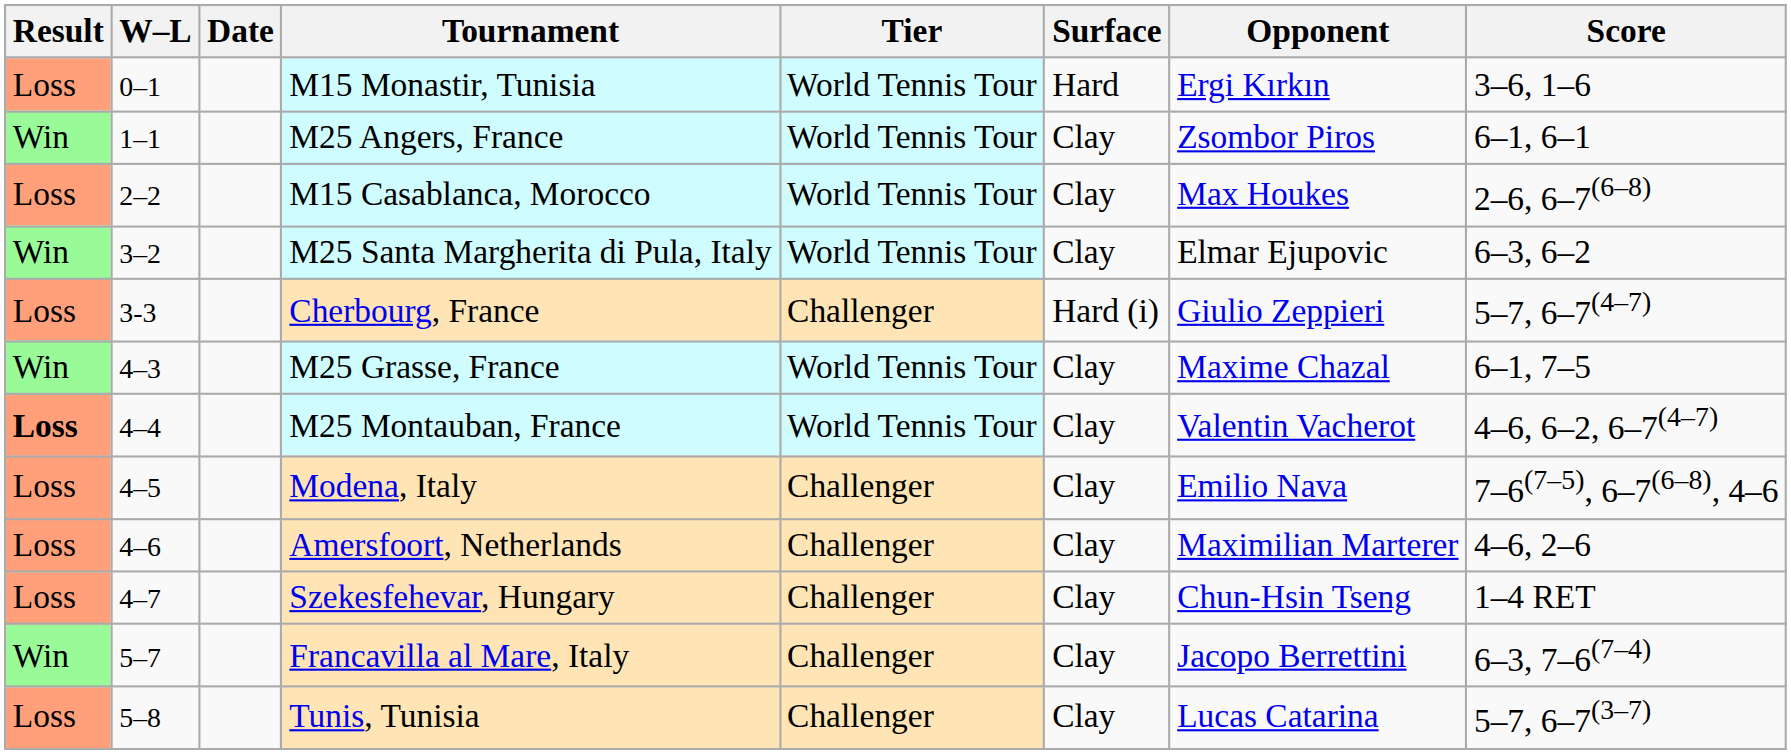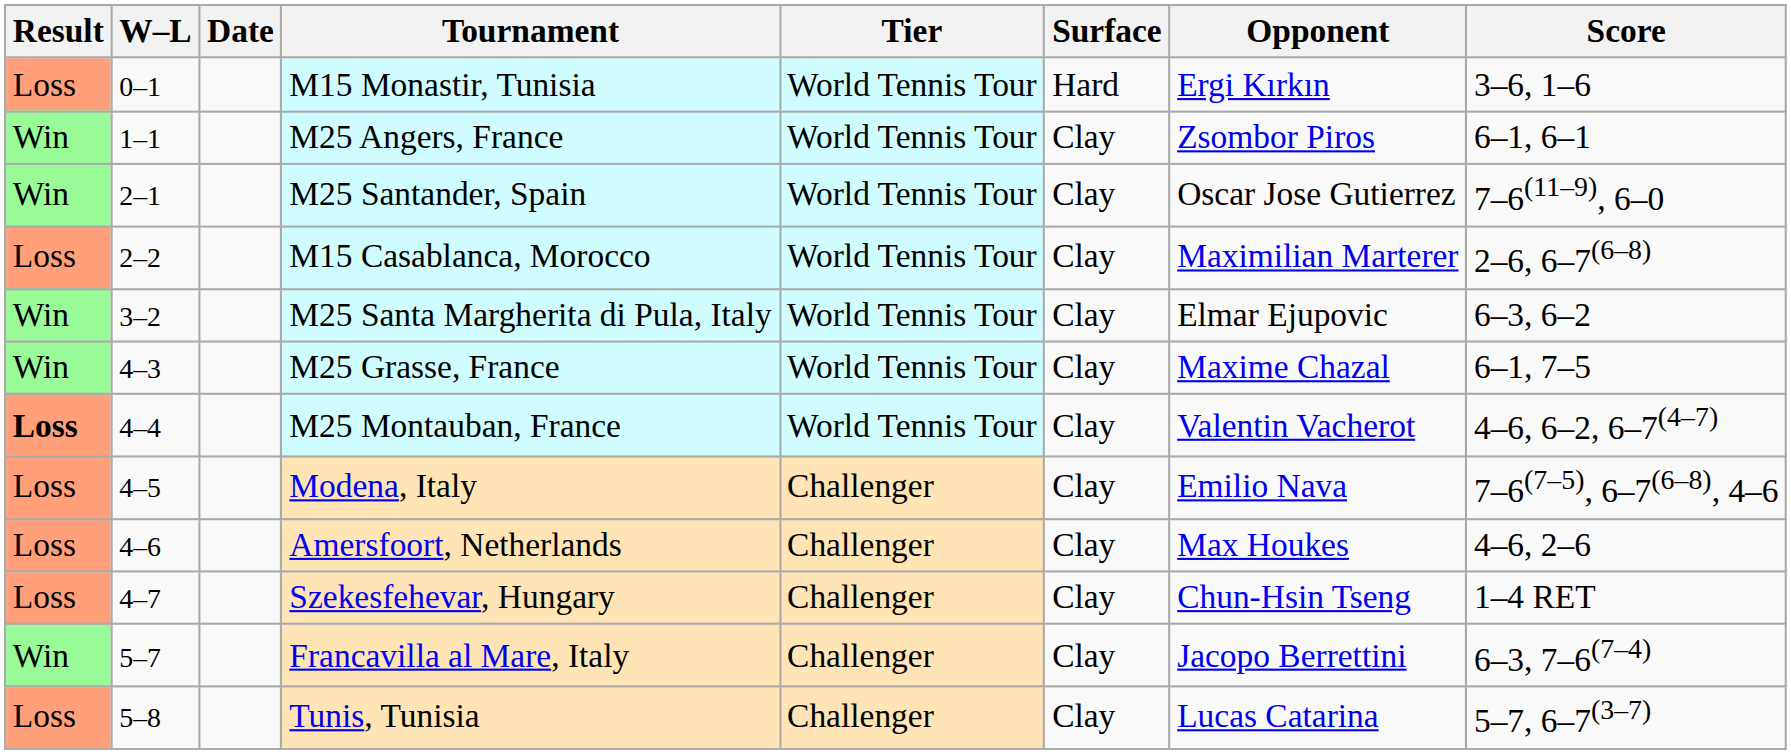+ row: Win | 2–1 | M25 Santander, Spain | World Tennis Tour | Clay | Oscar Jose Gutierrez | 7–6(11–9), 6–0
M15 Casablanca, Morocco | Opponent: Max Houkes -> Maximilian Marterer
- row: Loss | 3-3 | Cherbourg, France | Challenger | Hard (i) | Giulio Zeppieri | 5–7, 6–7(4–7)
Amersfoort, Netherlands | Opponent: Maximilian Marterer -> Max Houkes
